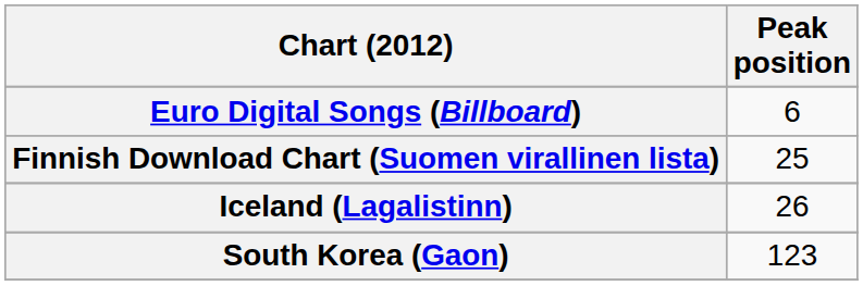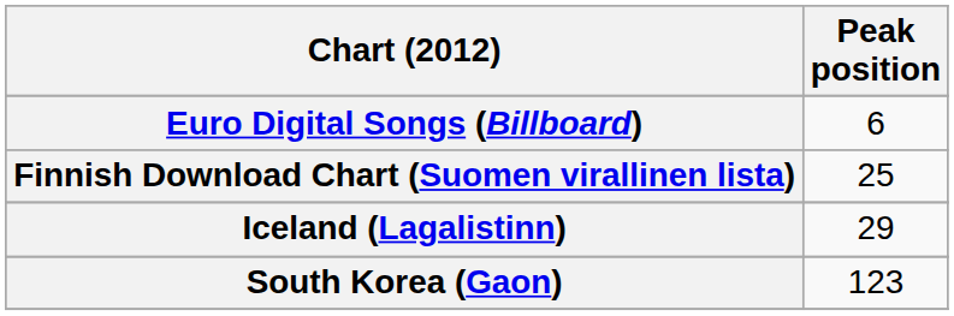Iceland (Lagalistinn) | Peak position: 26 -> 29
